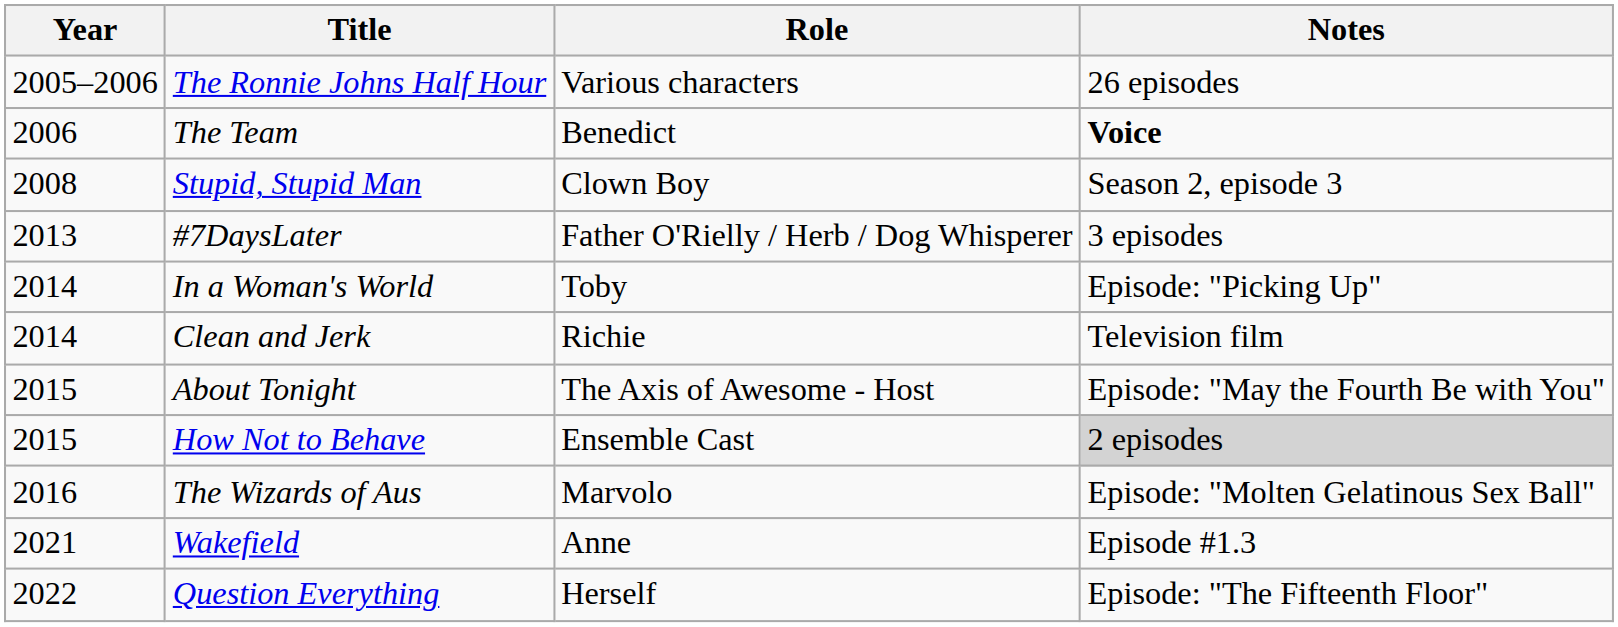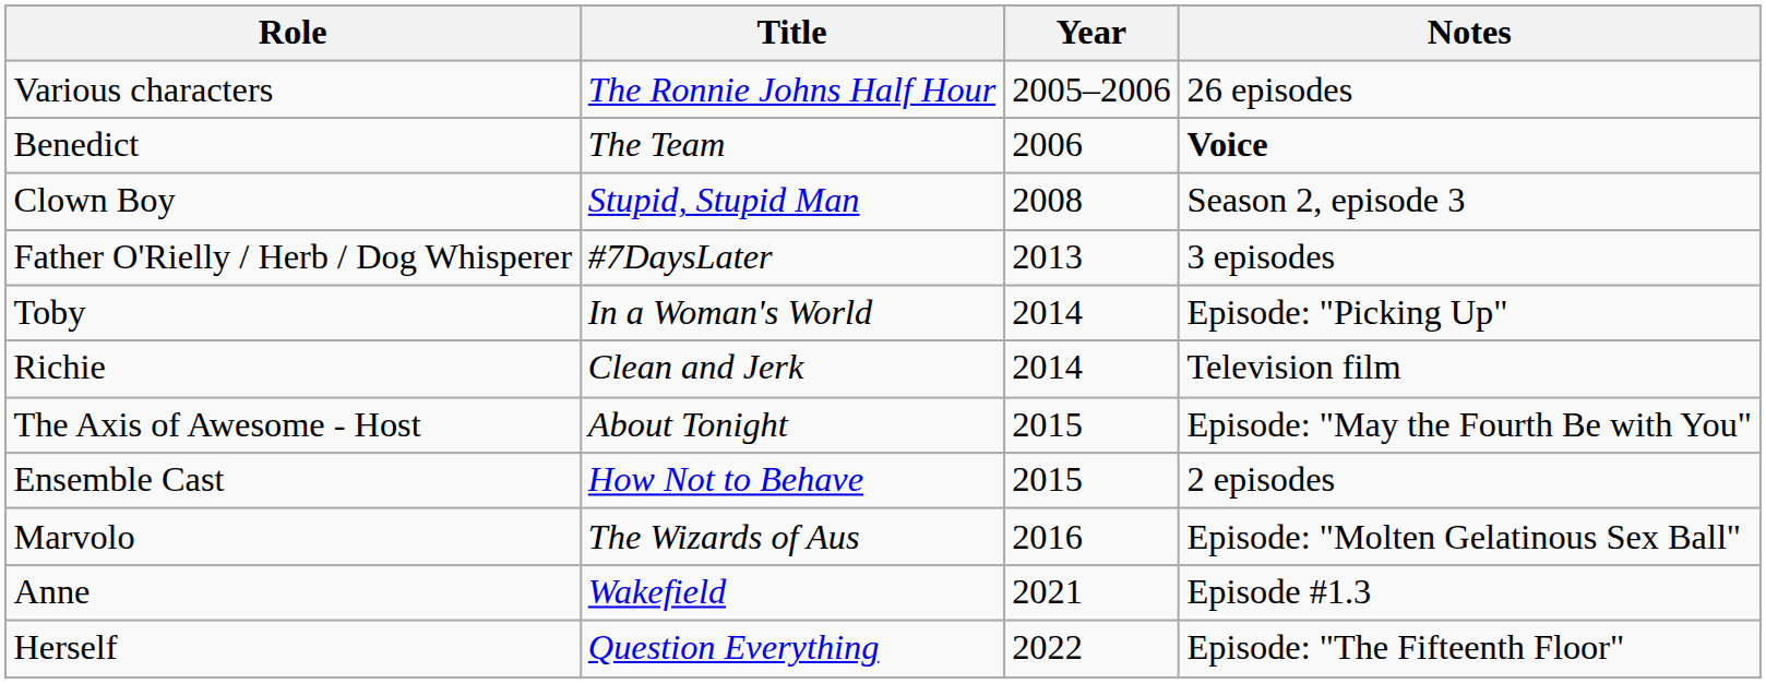columns swapped: Year <-> Role
How Not to Behave | Notes: lightgrey background -> no background
